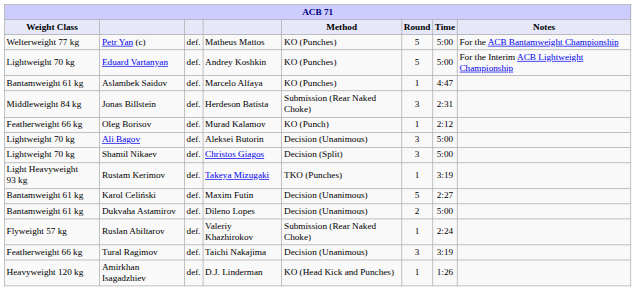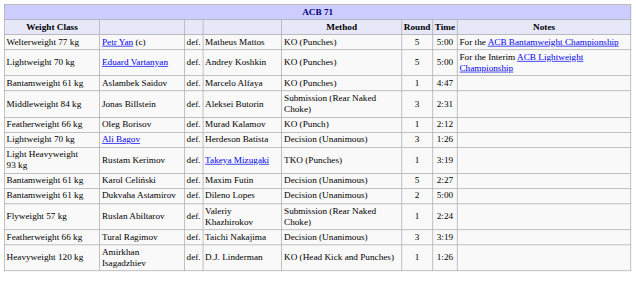Jonas Billstein | column 4: Herdeson Batista -> Aleksei Butorin
Ali Bagov | column 4: Aleksei Butorin -> Herdeson Batista
Ali Bagov | Time: 5:00 -> 1:26
- row: Lightweight 70 kg | Shamil Nikaev | def. | Christos Giagos | Decision (Split) | 3 | 5:00
